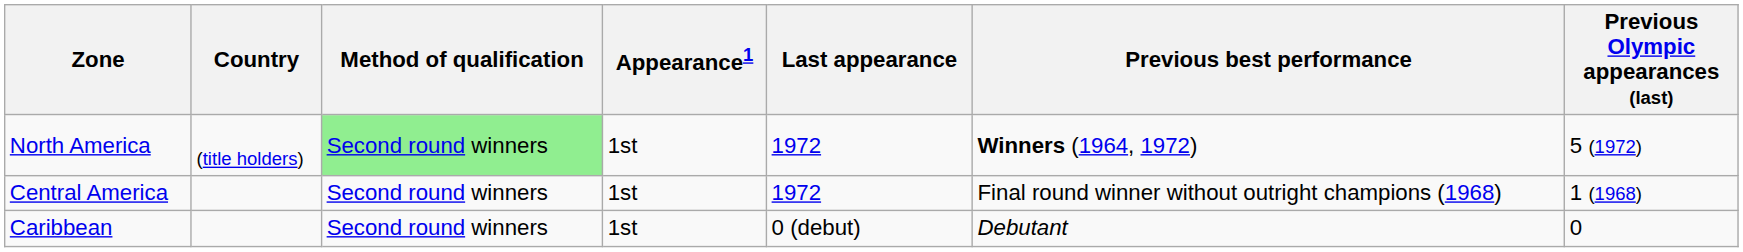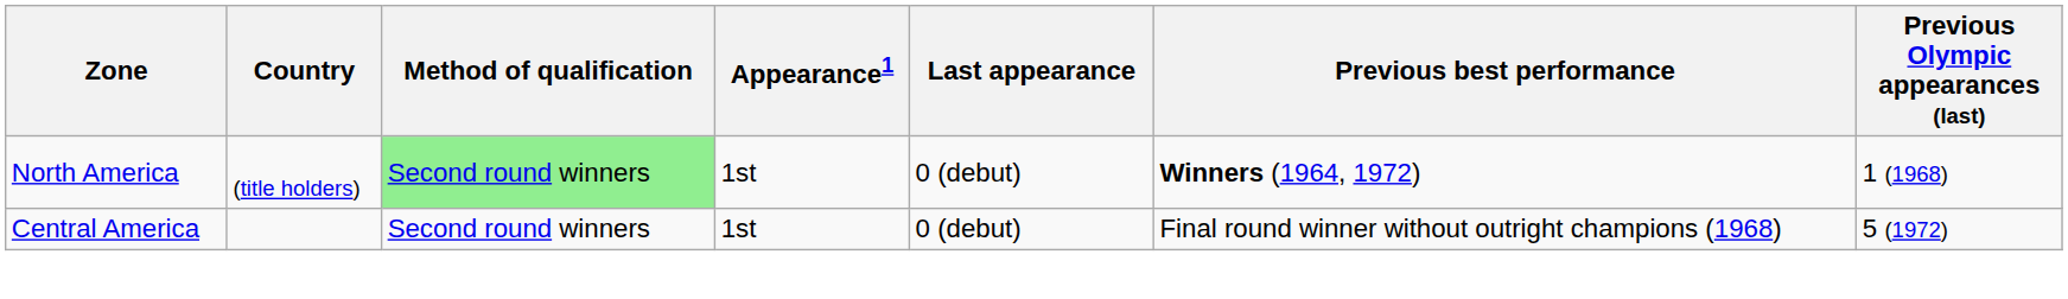North America | Last appearance: 1972 -> 0 (debut)
North America | Previous Olympic appearances (last): 5 (1972) -> 1 (1968)
Central America | Last appearance: 1972 -> 0 (debut)
Central America | Previous Olympic appearances (last): 1 (1968) -> 5 (1972)
- row: Caribbean | Second round winners | 1st | 0 (debut) | Debutant | 0
